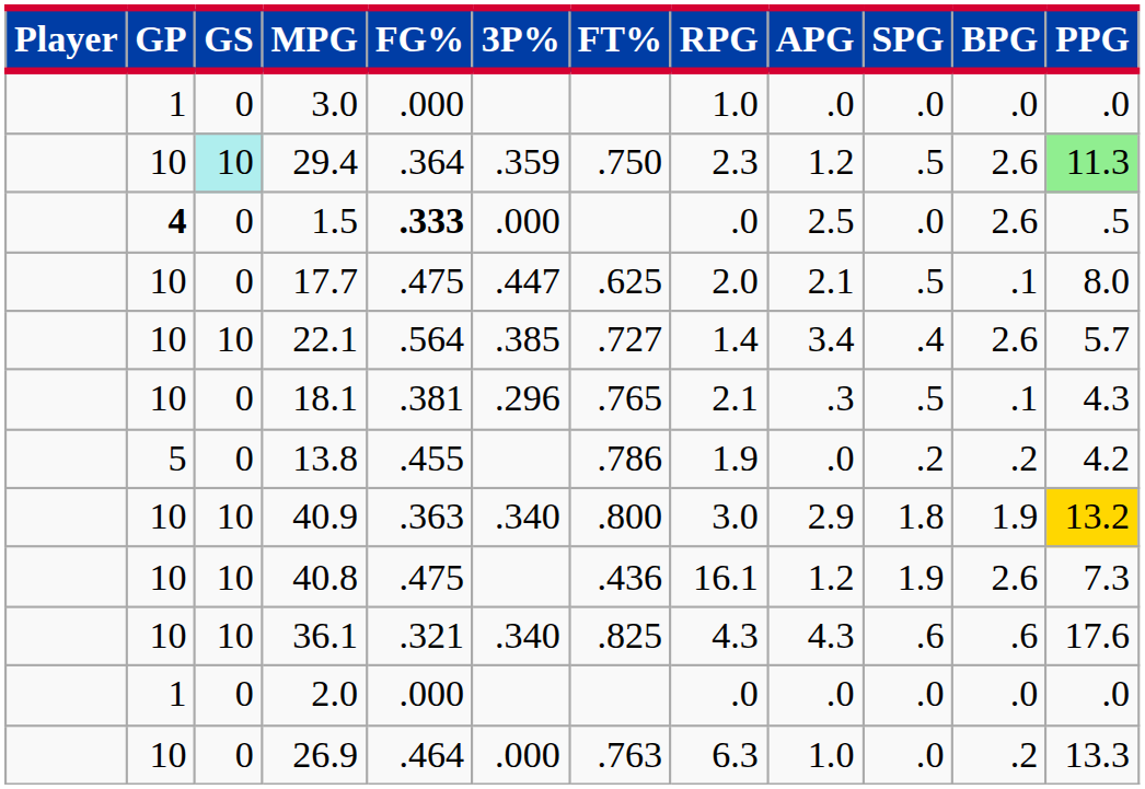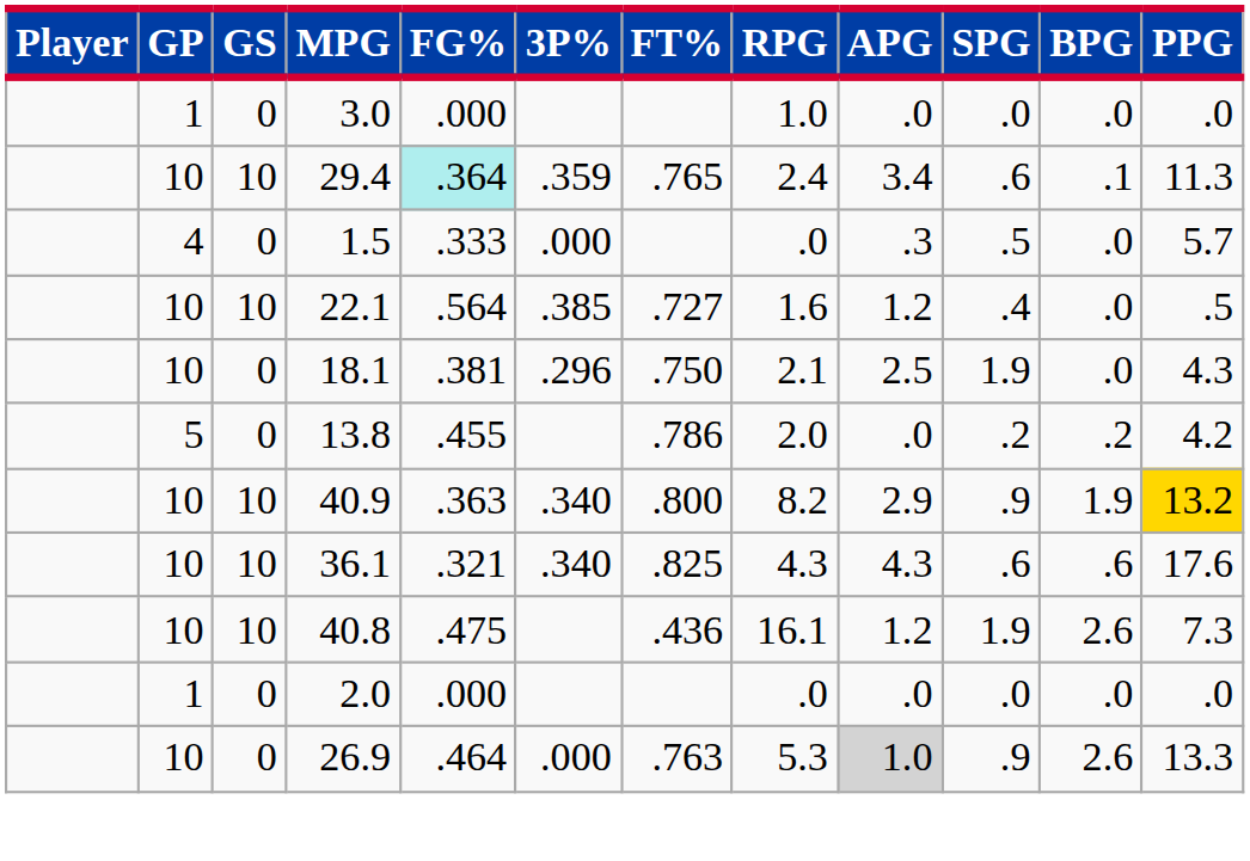29.4 | GS: paleturquoise background -> no background
29.4 | FG%: no background -> paleturquoise background
29.4 | FT%: .750 -> .765
29.4 | RPG: 2.3 -> 2.4
29.4 | APG: 1.2 -> 3.4
29.4 | SPG: .5 -> .6
29.4 | BPG: 2.6 -> .1
29.4 | PPG: lightgreen background -> no background
1.5 | GP: bold -> normal
1.5 | FG%: bold -> normal
1.5 | APG: 2.5 -> .3
1.5 | SPG: .0 -> .5
1.5 | BPG: 2.6 -> .0
1.5 | PPG: .5 -> 5.7
- row: 10 | 0 | 17.7 | .475 | .447 | .625 | 2.0 | 2.1 | .5 | .1 | 8.0
22.1 | RPG: 1.4 -> 1.6
22.1 | APG: 3.4 -> 1.2
22.1 | BPG: 2.6 -> .0
22.1 | PPG: 5.7 -> .5
18.1 | FT%: .765 -> .750
18.1 | APG: .3 -> 2.5
18.1 | SPG: .5 -> 1.9
18.1 | BPG: .1 -> .0
13.8 | RPG: 1.9 -> 2.0
40.9 | RPG: 3.0 -> 8.2
40.9 | SPG: 1.8 -> .9
rows swapped: 36.1 <-> 40.8
26.9 | RPG: 6.3 -> 5.3
26.9 | APG: no background -> lightgrey background
26.9 | SPG: .0 -> .9
26.9 | BPG: .2 -> 2.6
